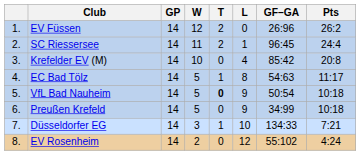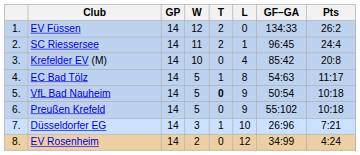EV Füssen | GF–GA: 26:96 -> 134:33
Preußen Krefeld | GF–GA: 34:99 -> 55:102
Düsseldorfer EG | GF–GA: 134:33 -> 26:96
EV Rosenheim | GF–GA: 55:102 -> 34:99
